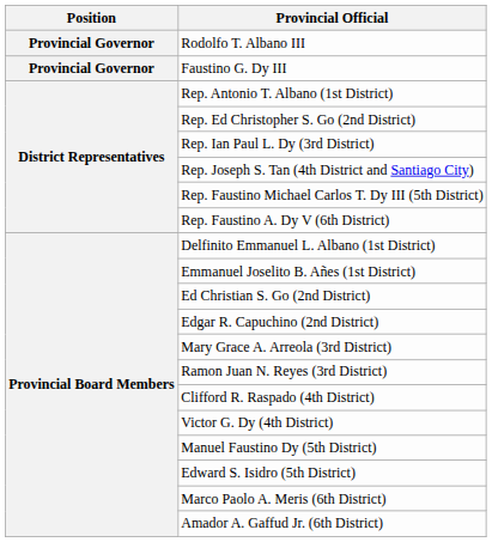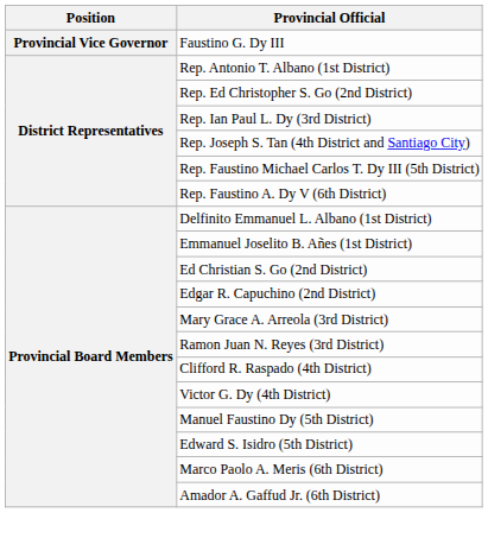- row: Provincial Governor | Rodolfo T. Albano III
Faustino G. Dy III | Position: Provincial Governor -> Provincial Vice Governor
